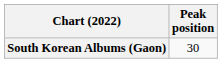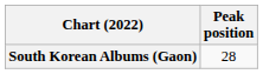South Korean Albums (Gaon) | Peak position: 30 -> 28
